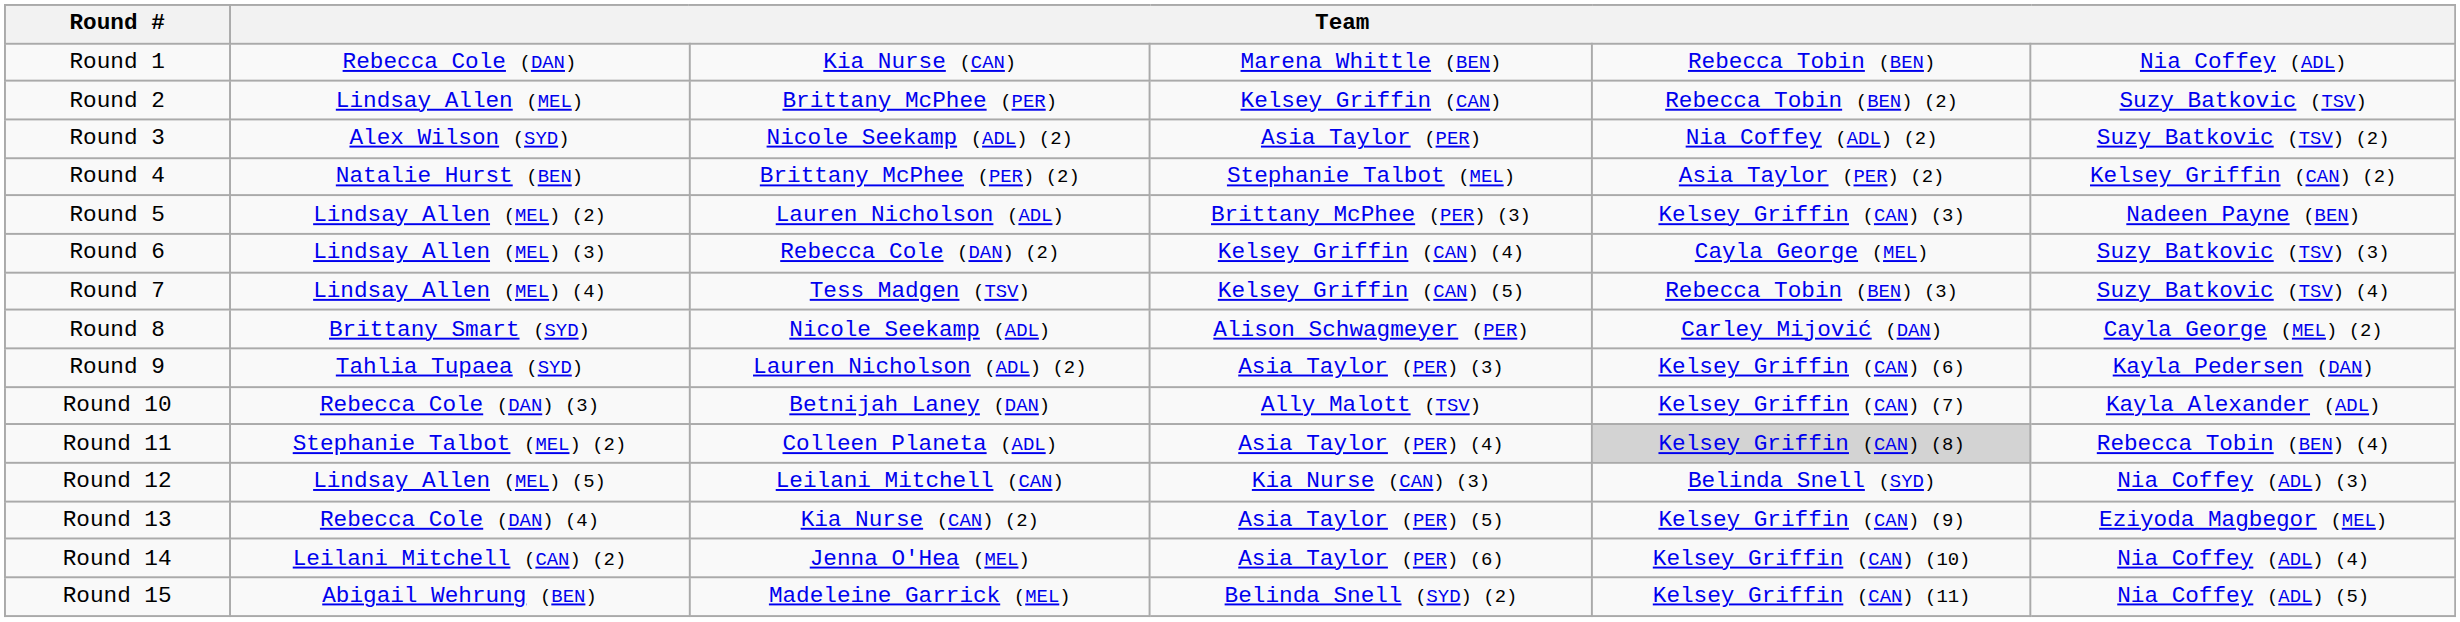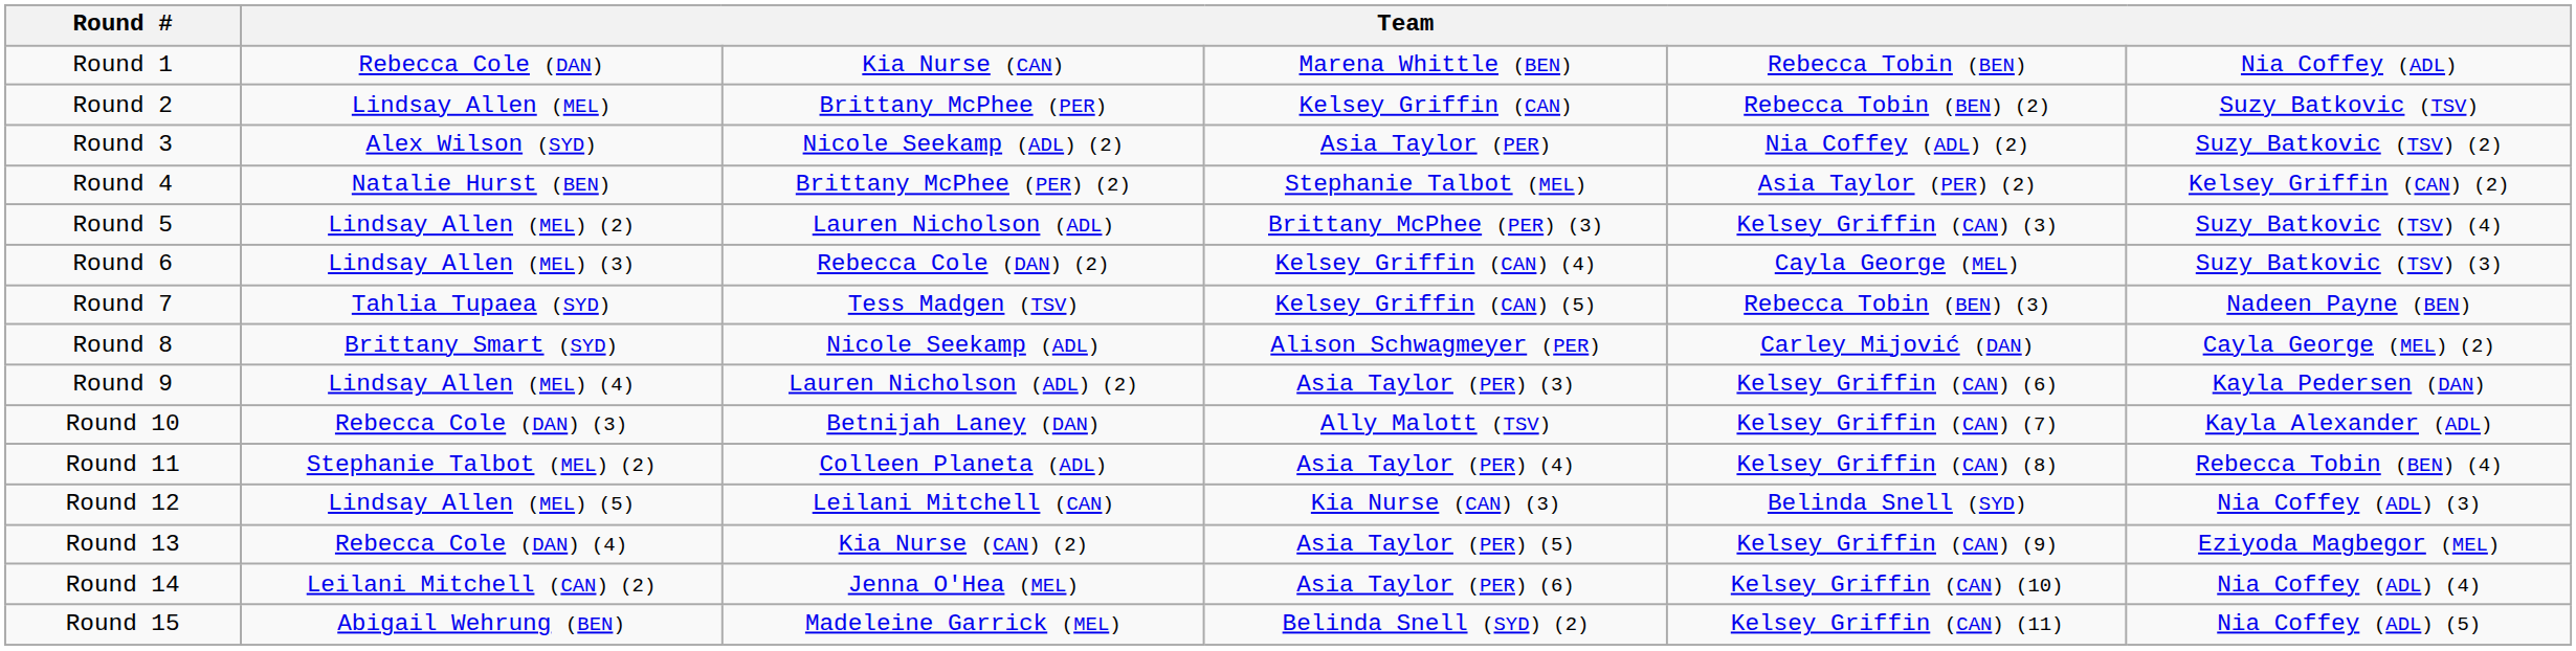Round 5 | column 6: Nadeen Payne (BEN) -> Suzy Batkovic (TSV) (4)
Round 7 | column 2: Lindsay Allen (MEL) (4) -> Tahlia Tupaea (SYD)
Round 7 | column 6: Suzy Batkovic (TSV) (4) -> Nadeen Payne (BEN)
Round 9 | column 2: Tahlia Tupaea (SYD) -> Lindsay Allen (MEL) (4)
Round 11 | column 5: lightgrey background -> no background
